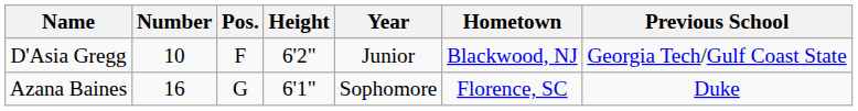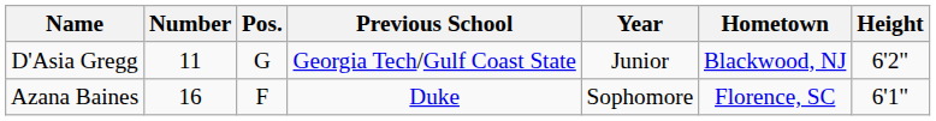columns swapped: Height <-> Previous School
D'Asia Gregg | Number: 10 -> 11
D'Asia Gregg | Pos.: F -> G
Azana Baines | Pos.: G -> F
